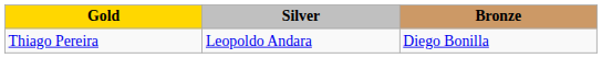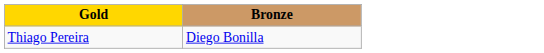- column: Silver | Leopoldo Andara
